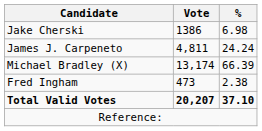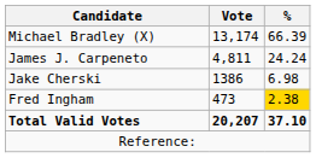rows swapped: Michael Bradley (X) <-> Jake Cherski
Fred Ingham | %: no background -> gold background
